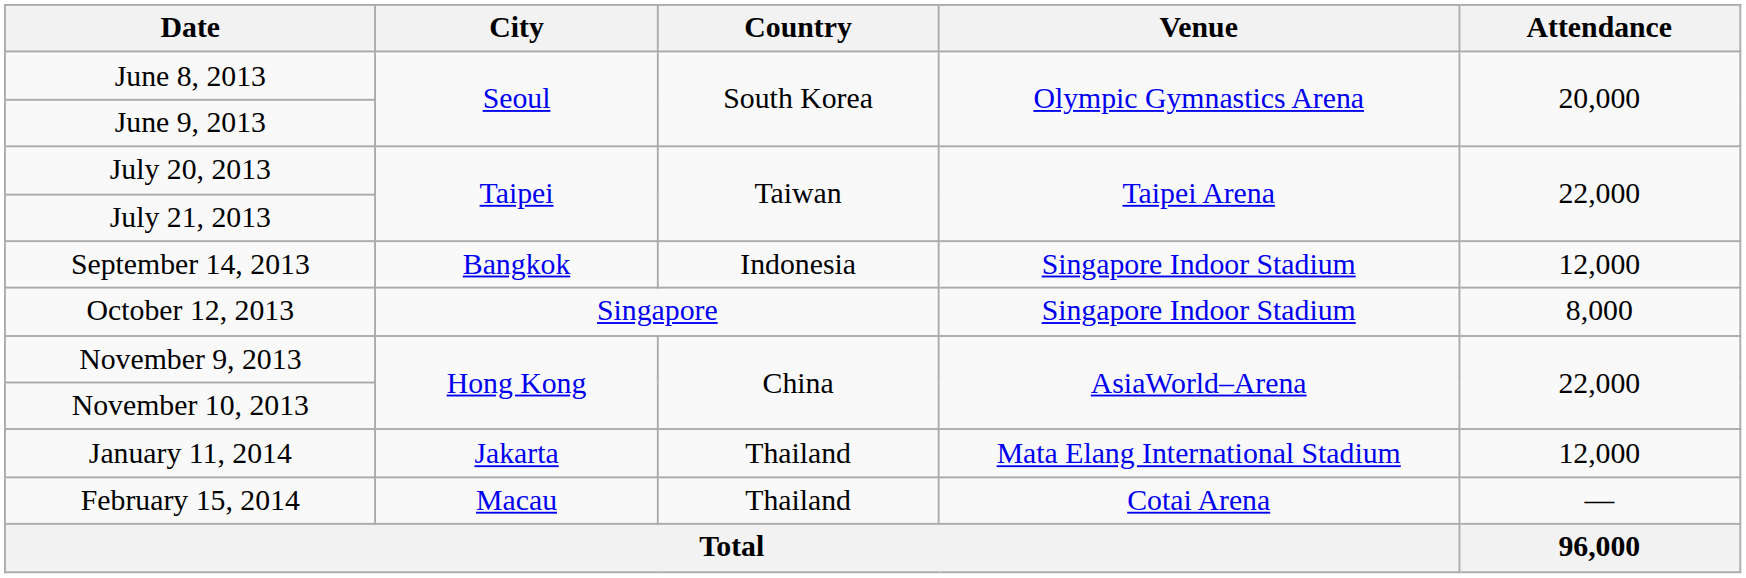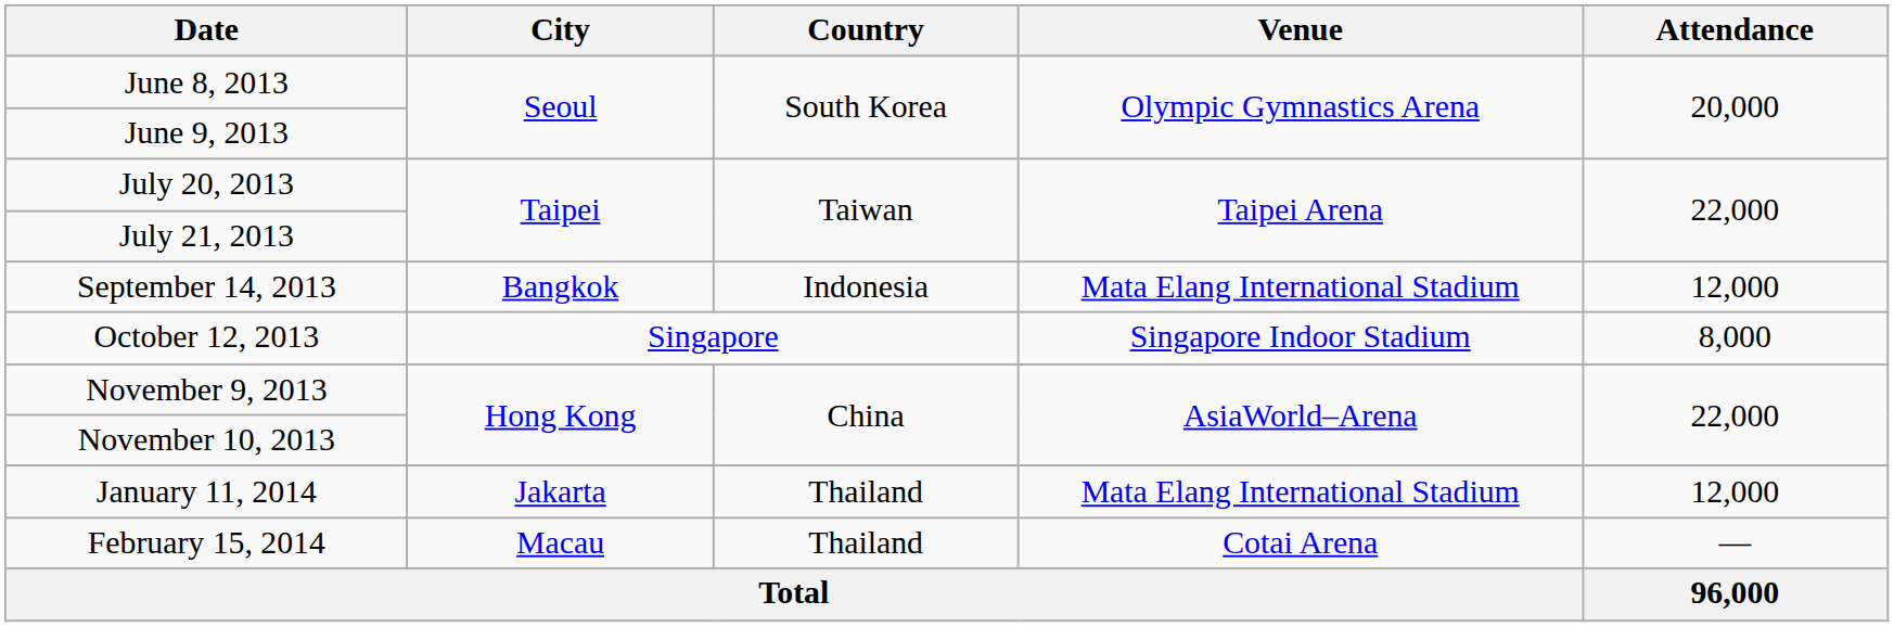September 14, 2013 | Venue: Singapore Indoor Stadium -> Mata Elang International Stadium
